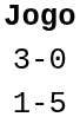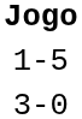rows swapped: 1-5 <-> 3-0
